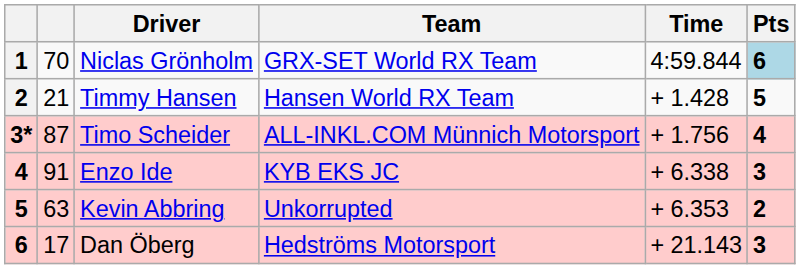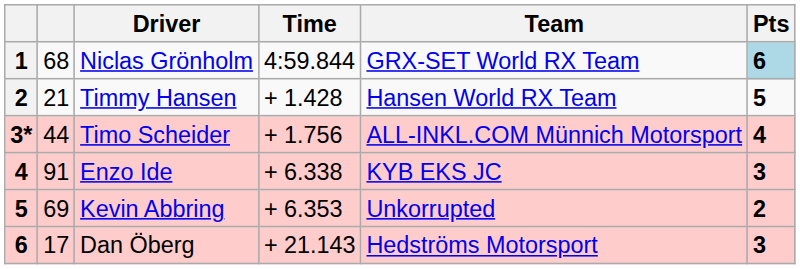columns swapped: Team <-> Time
Niclas Grönholm | column 2: 70 -> 68
Timo Scheider | column 2: 87 -> 44
Kevin Abbring | column 2: 63 -> 69
